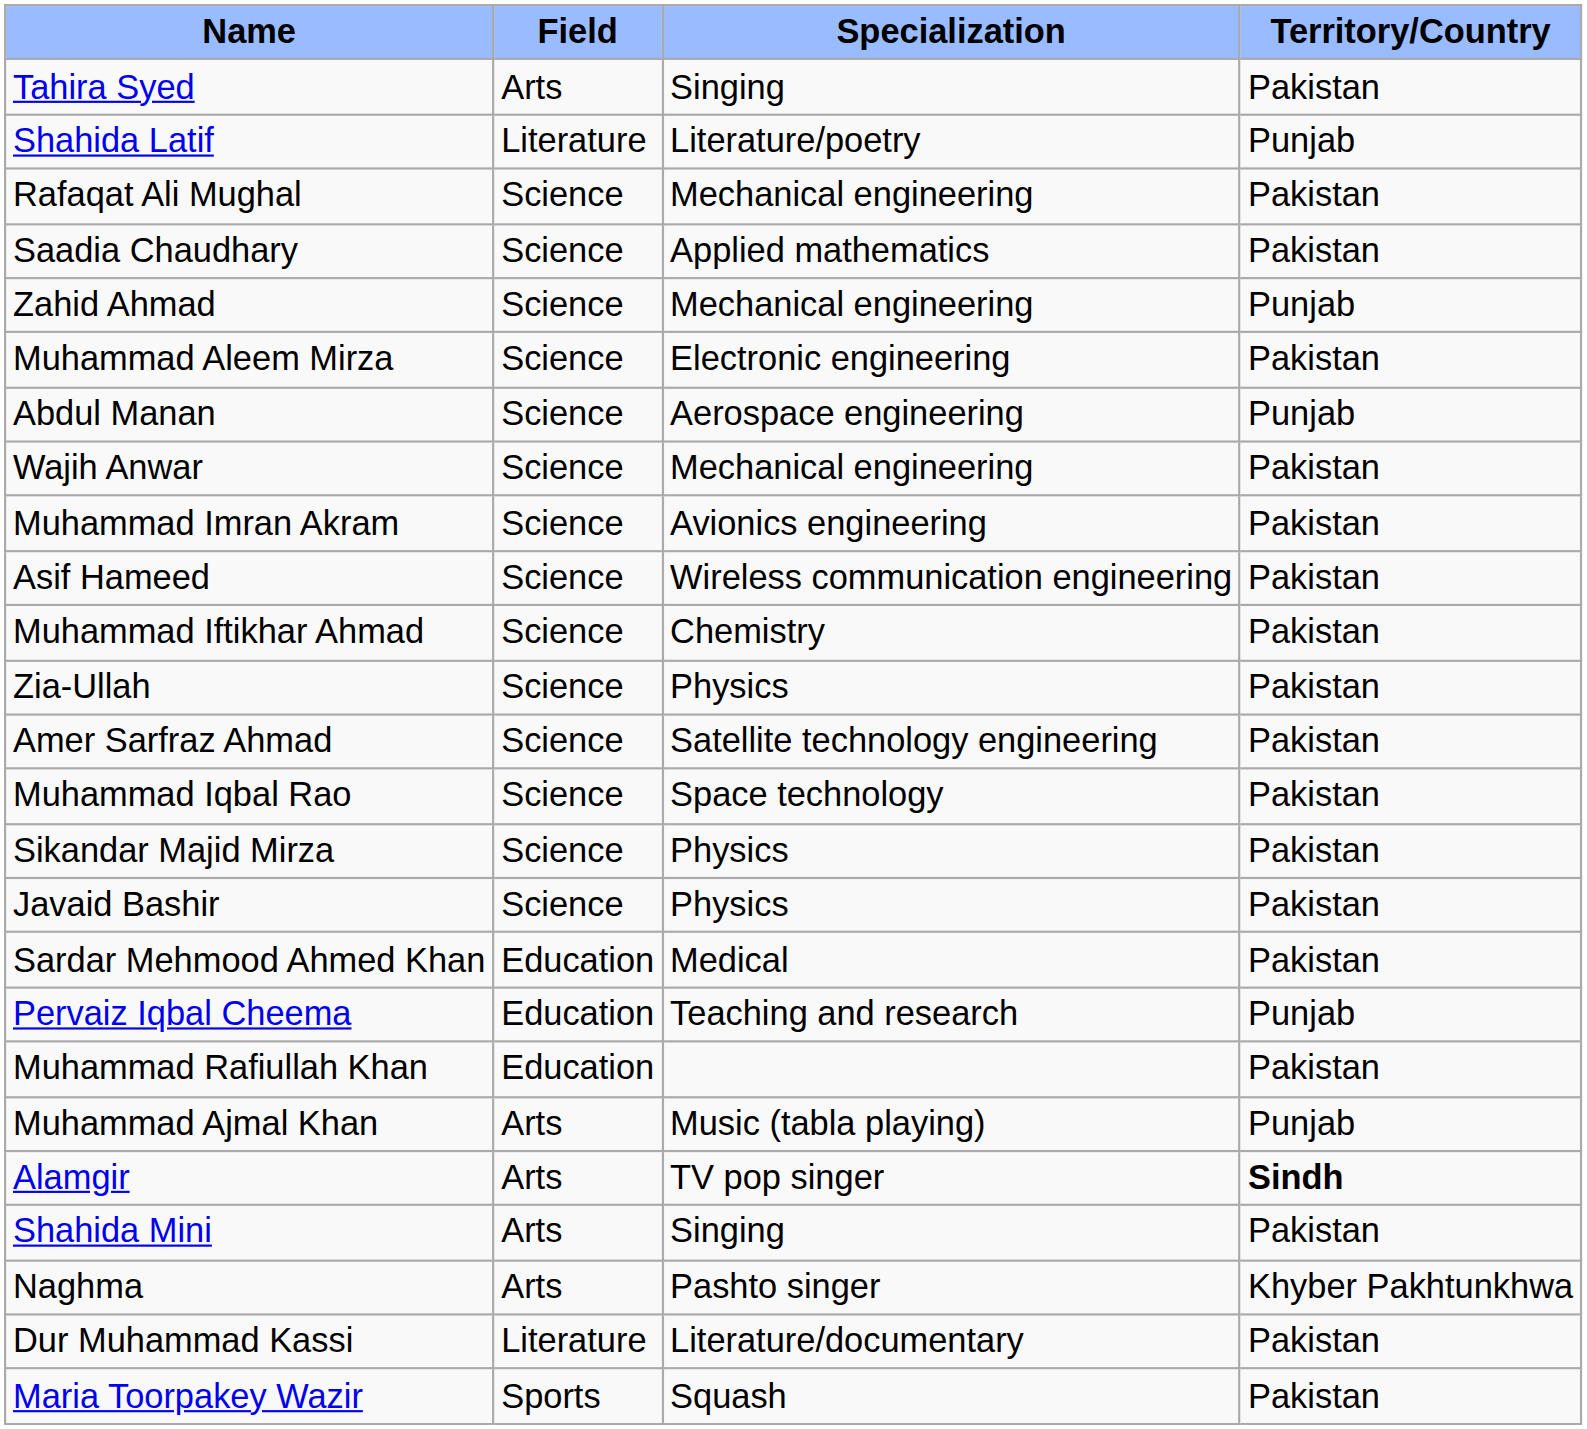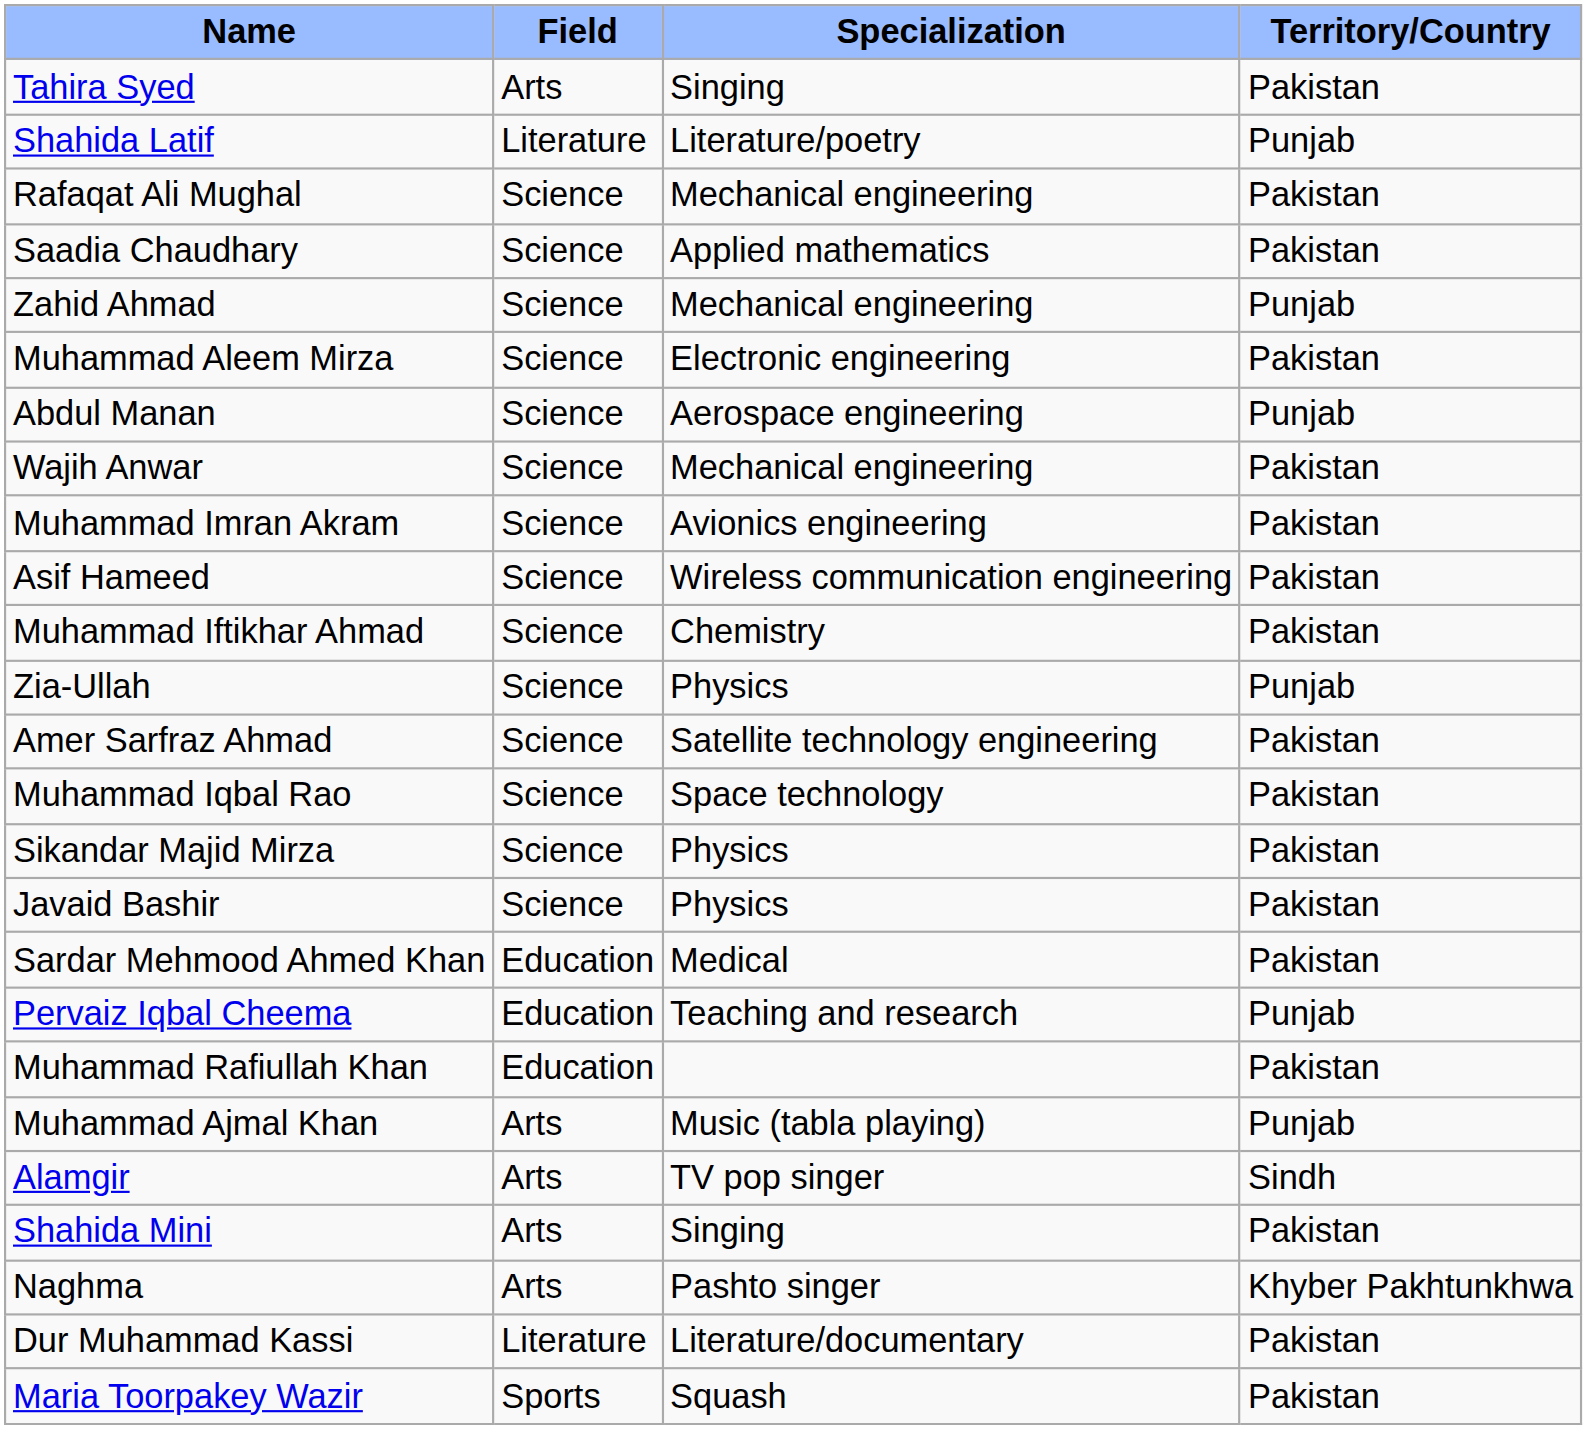Zia-Ullah | Territory/Country: Pakistan -> Punjab
Alamgir | Territory/Country: bold -> normal
